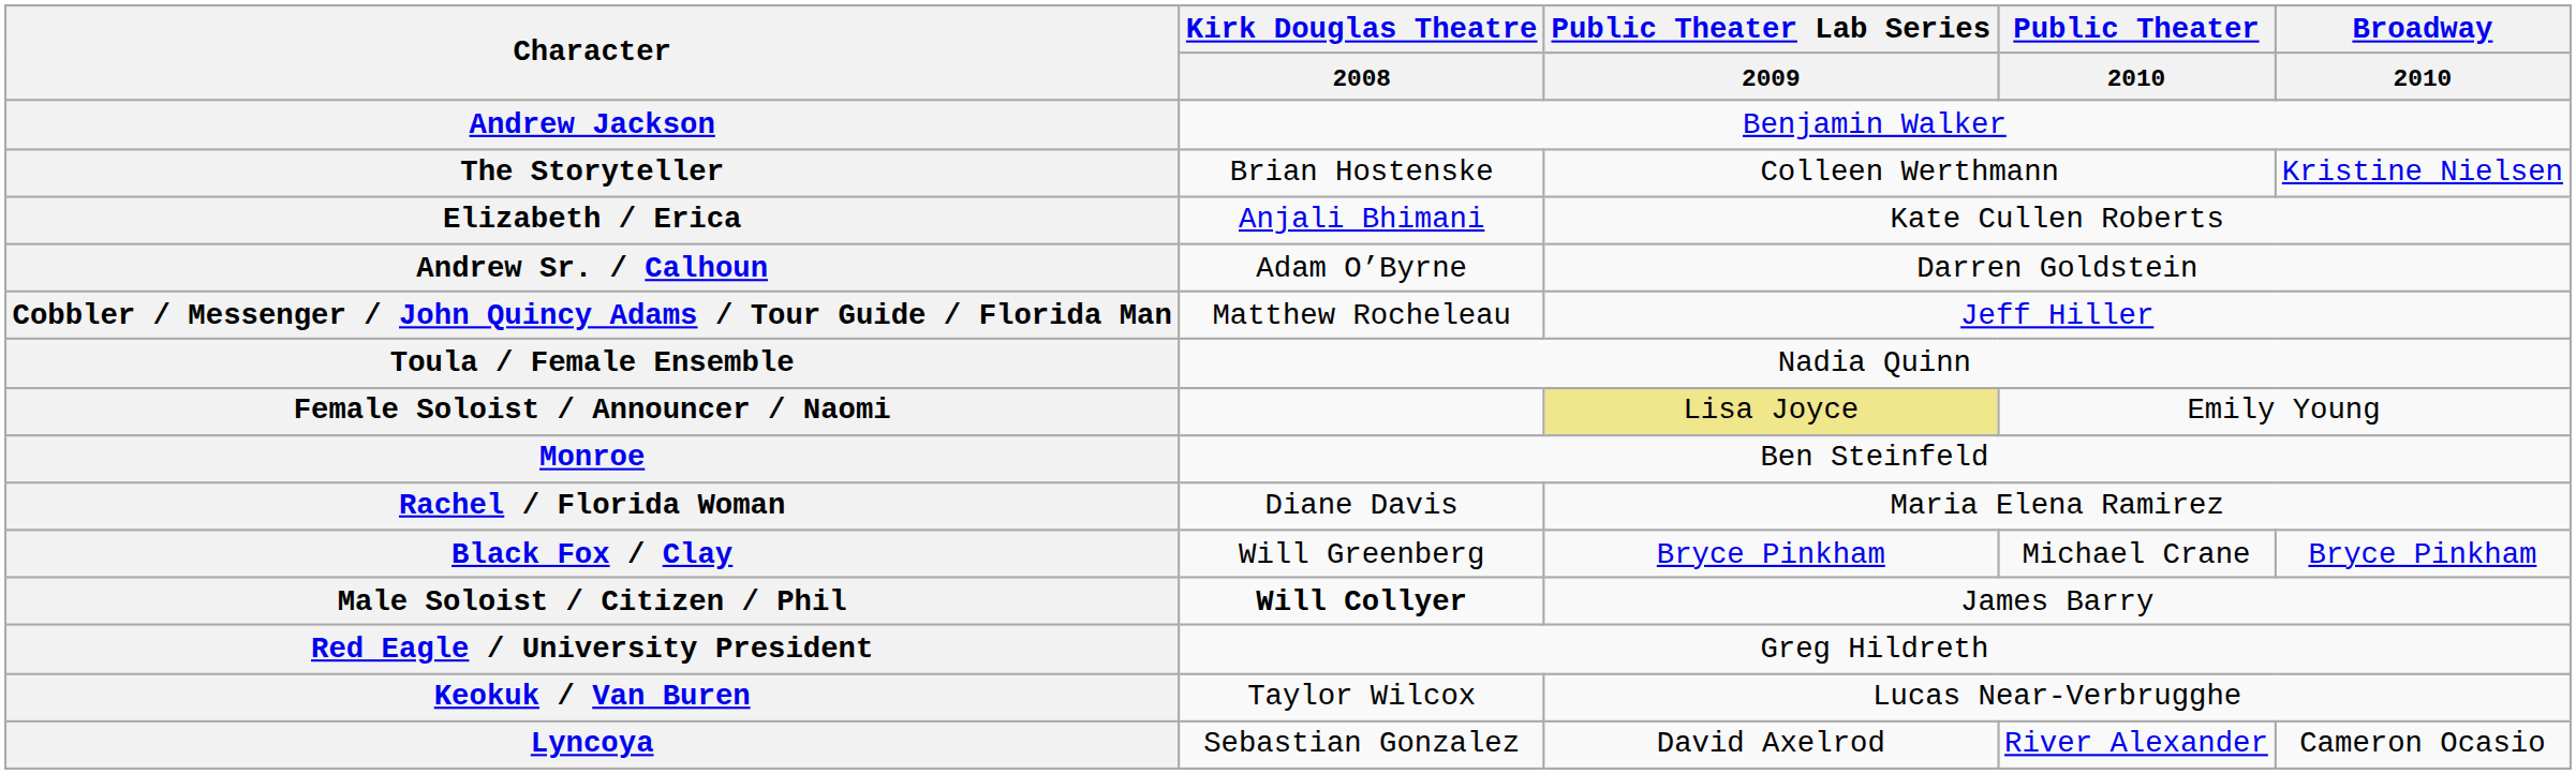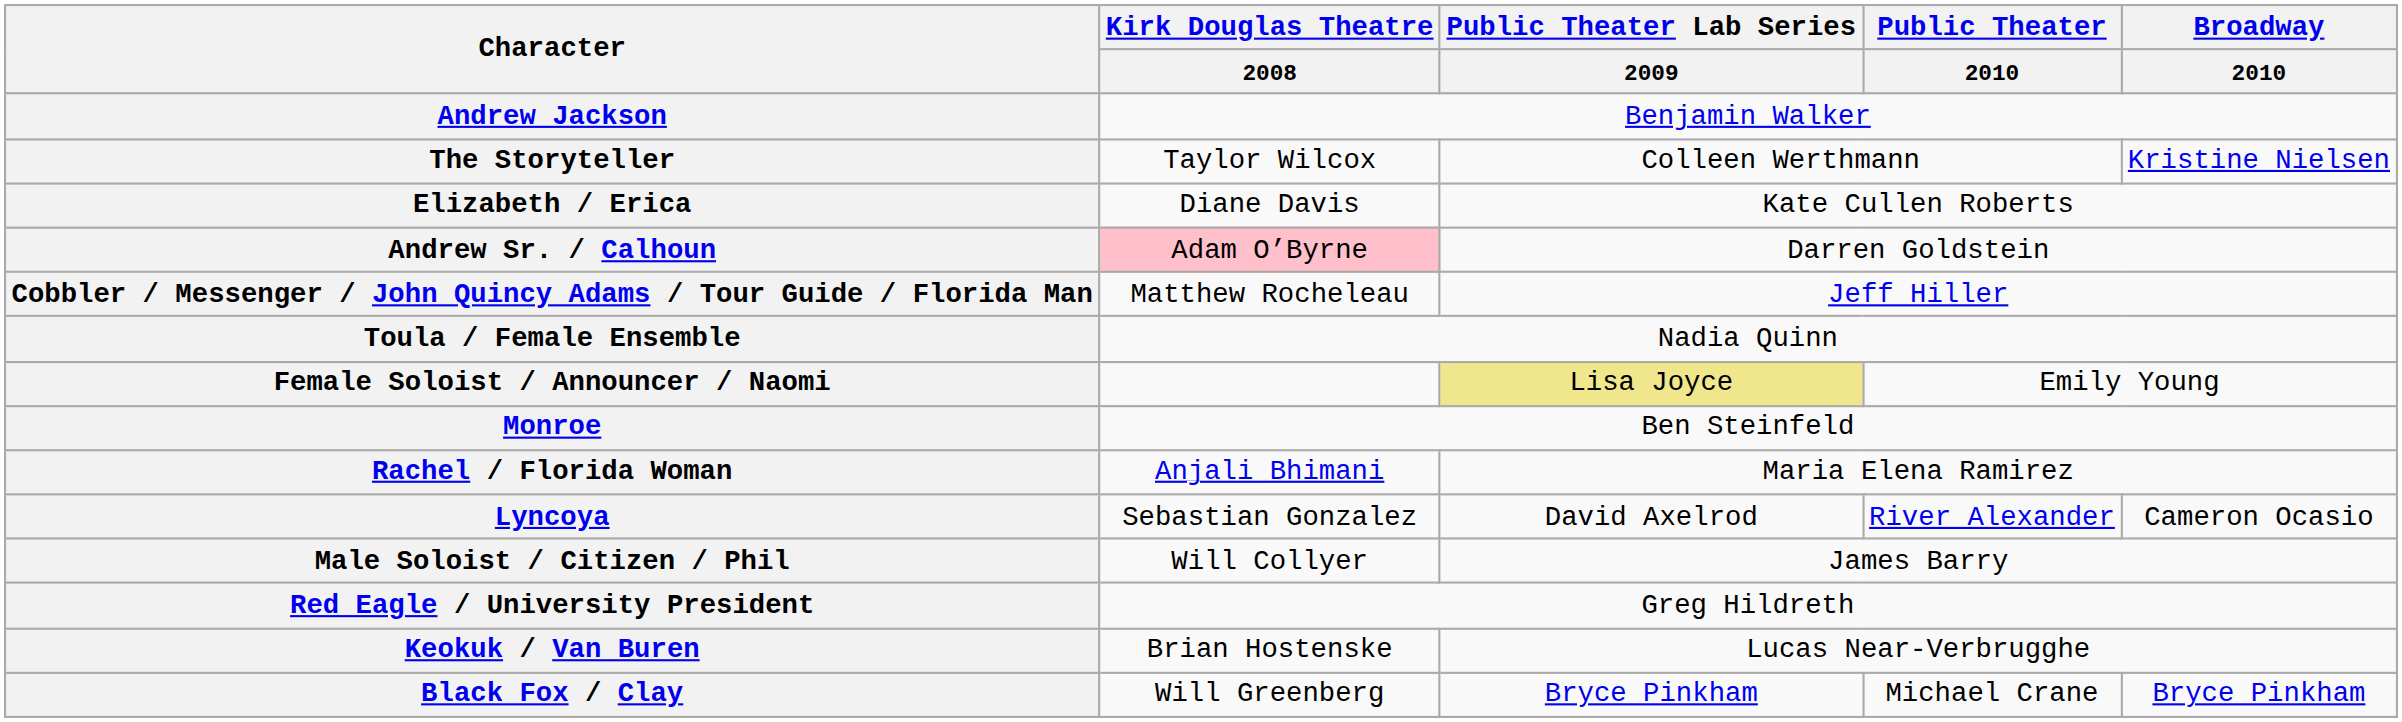The Storyteller | Kirk Douglas Theatre / 2008: Brian Hostenske -> Taylor Wilcox
Elizabeth / Erica | Kirk Douglas Theatre / 2008: Anjali Bhimani -> Diane Davis
Andrew Sr. / Calhoun | Kirk Douglas Theatre / 2008: no background -> pink background
Rachel / Florida Woman | Kirk Douglas Theatre / 2008: Diane Davis -> Anjali Bhimani
rows swapped: Black Fox / Clay <-> Lyncoya
Male Soloist / Citizen / Phil | Kirk Douglas Theatre / 2008: bold -> normal
Keokuk / Van Buren | Kirk Douglas Theatre / 2008: Taylor Wilcox -> Brian Hostenske
